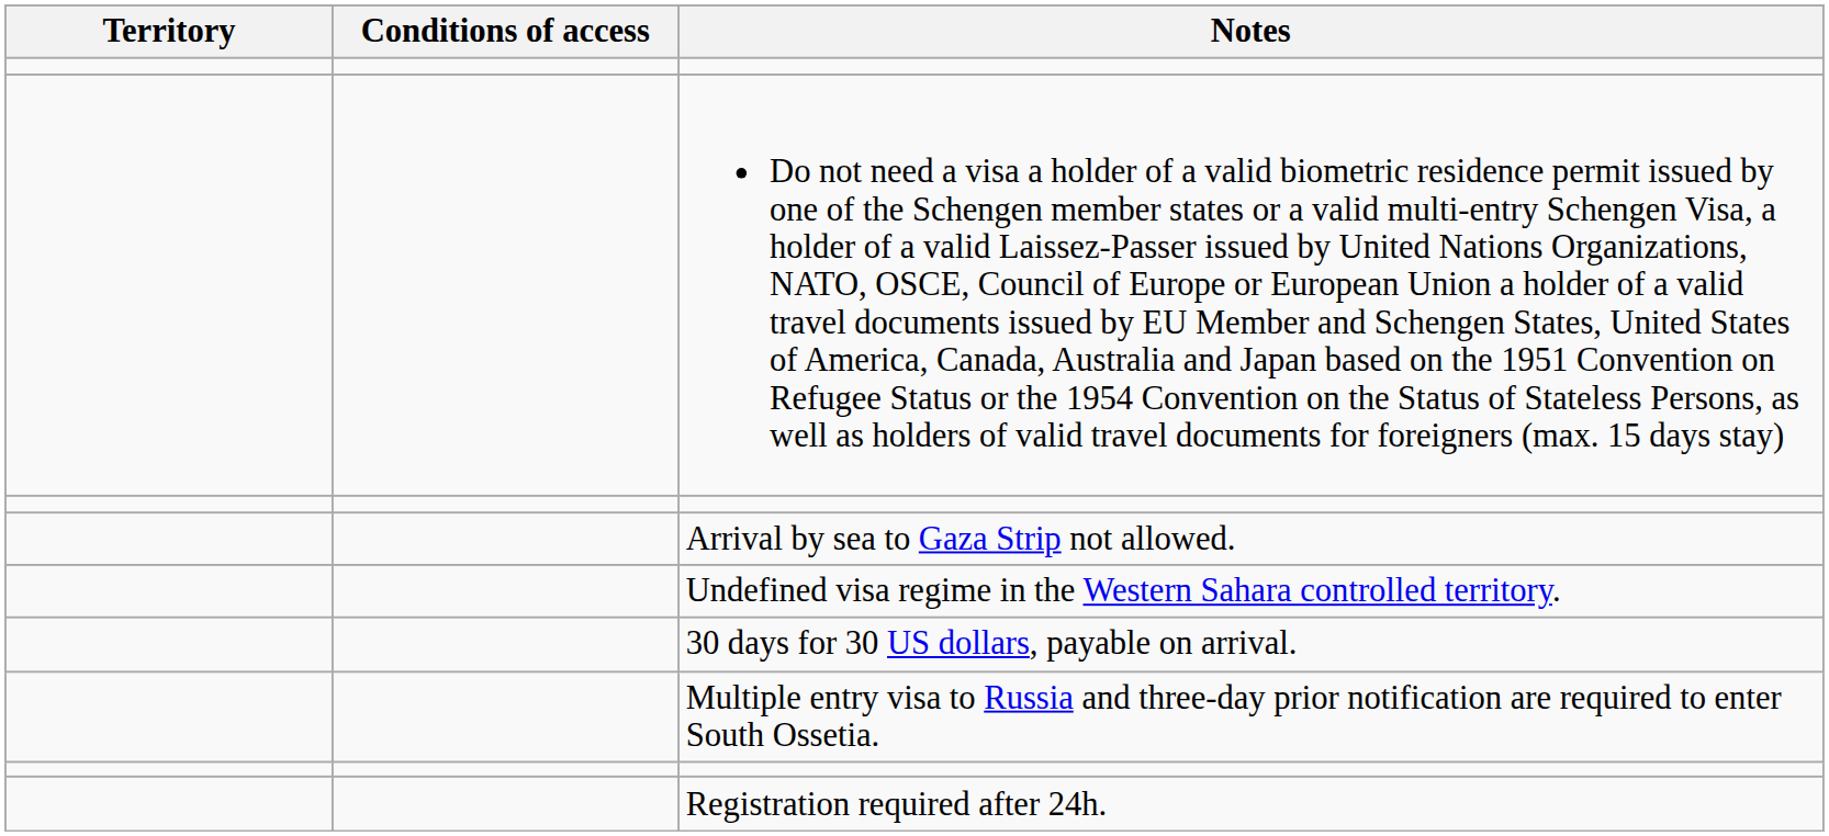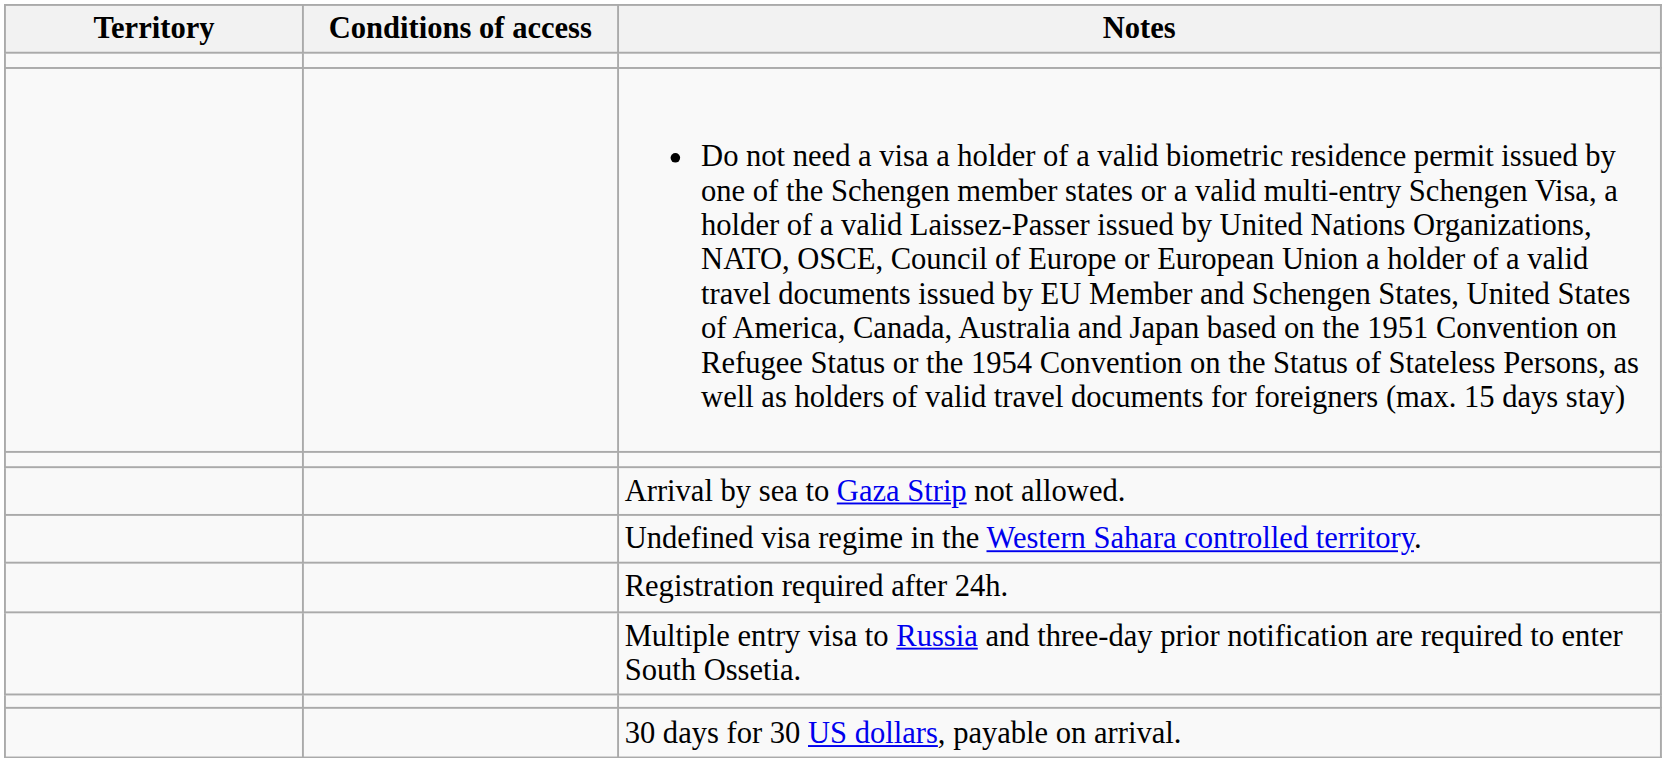rows swapped: 30 days for 30 US dollars, payable on arrival. <-> Registration required after 24h.
